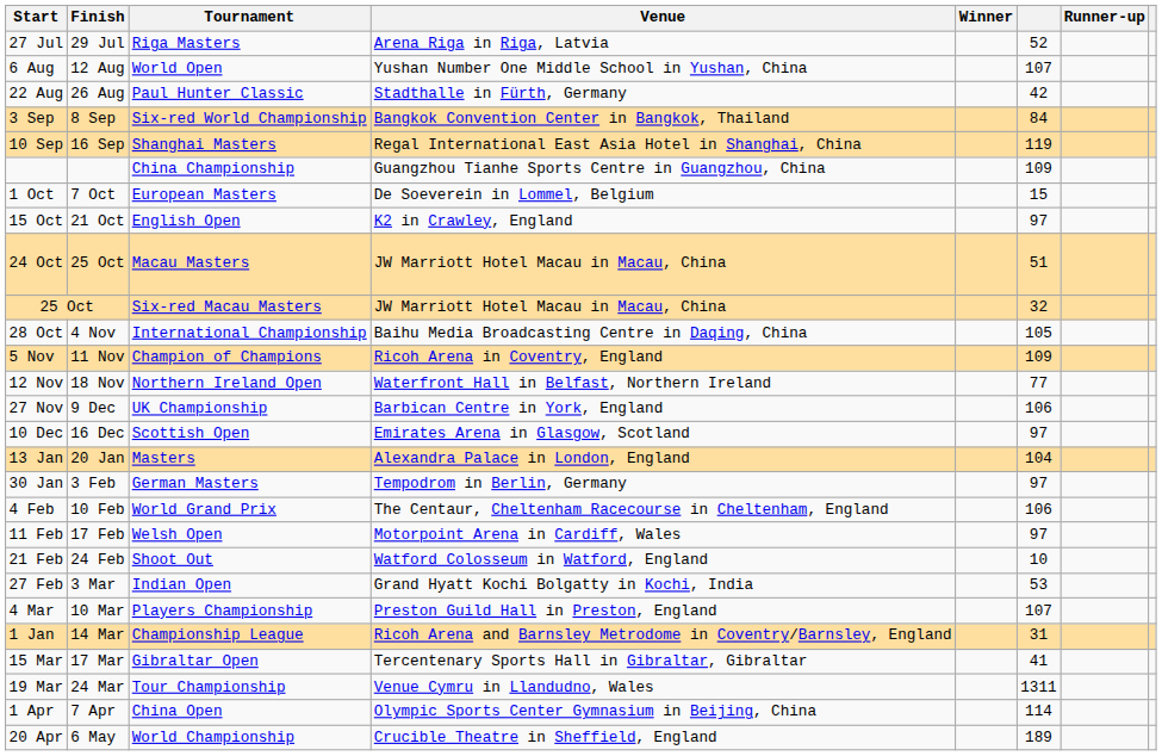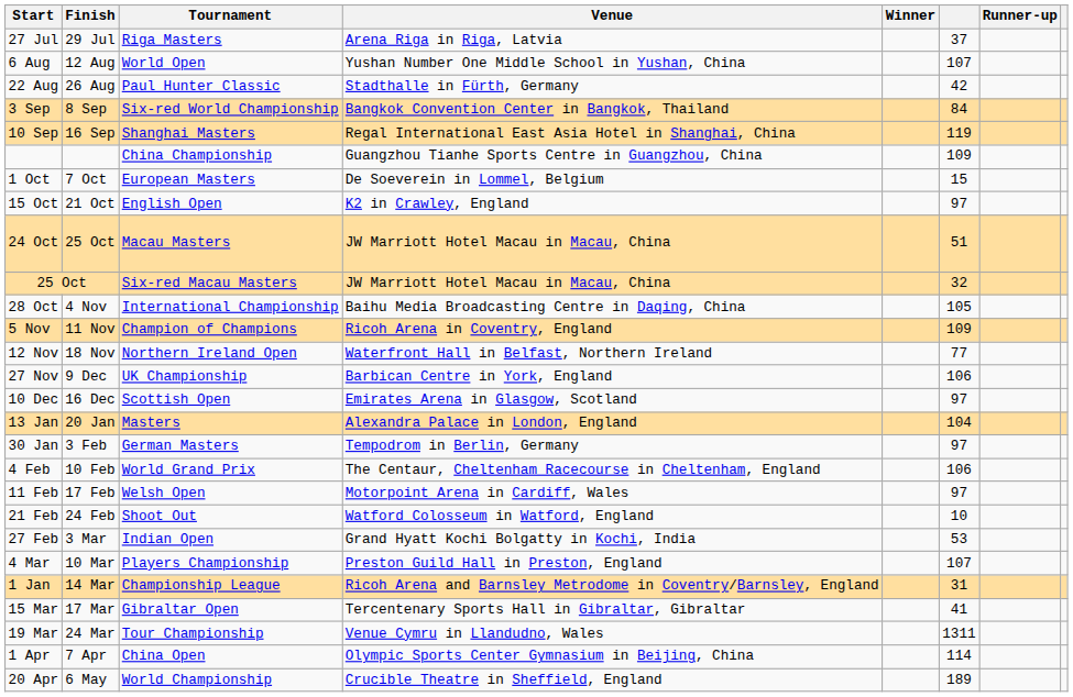27 Jul | column 6: 52 -> 37
